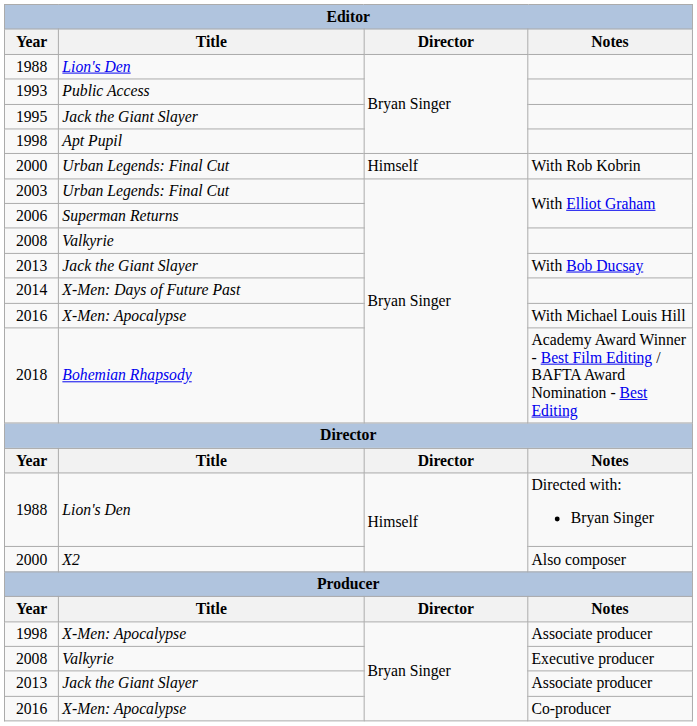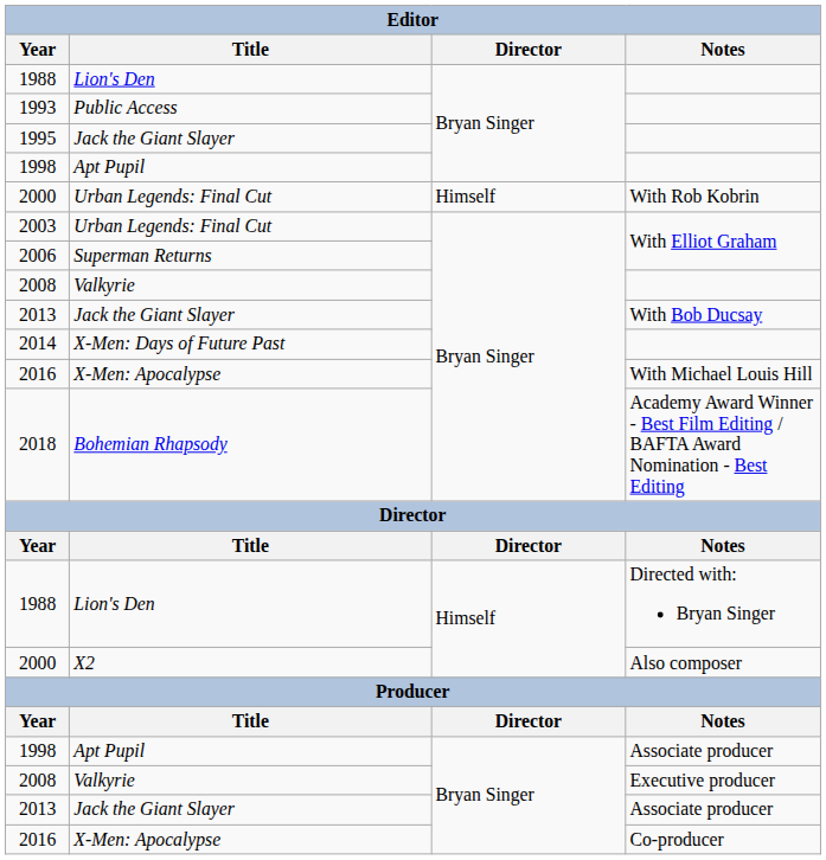1998 / Associate producer | Title: X-Men: Apocalypse -> Apt Pupil
